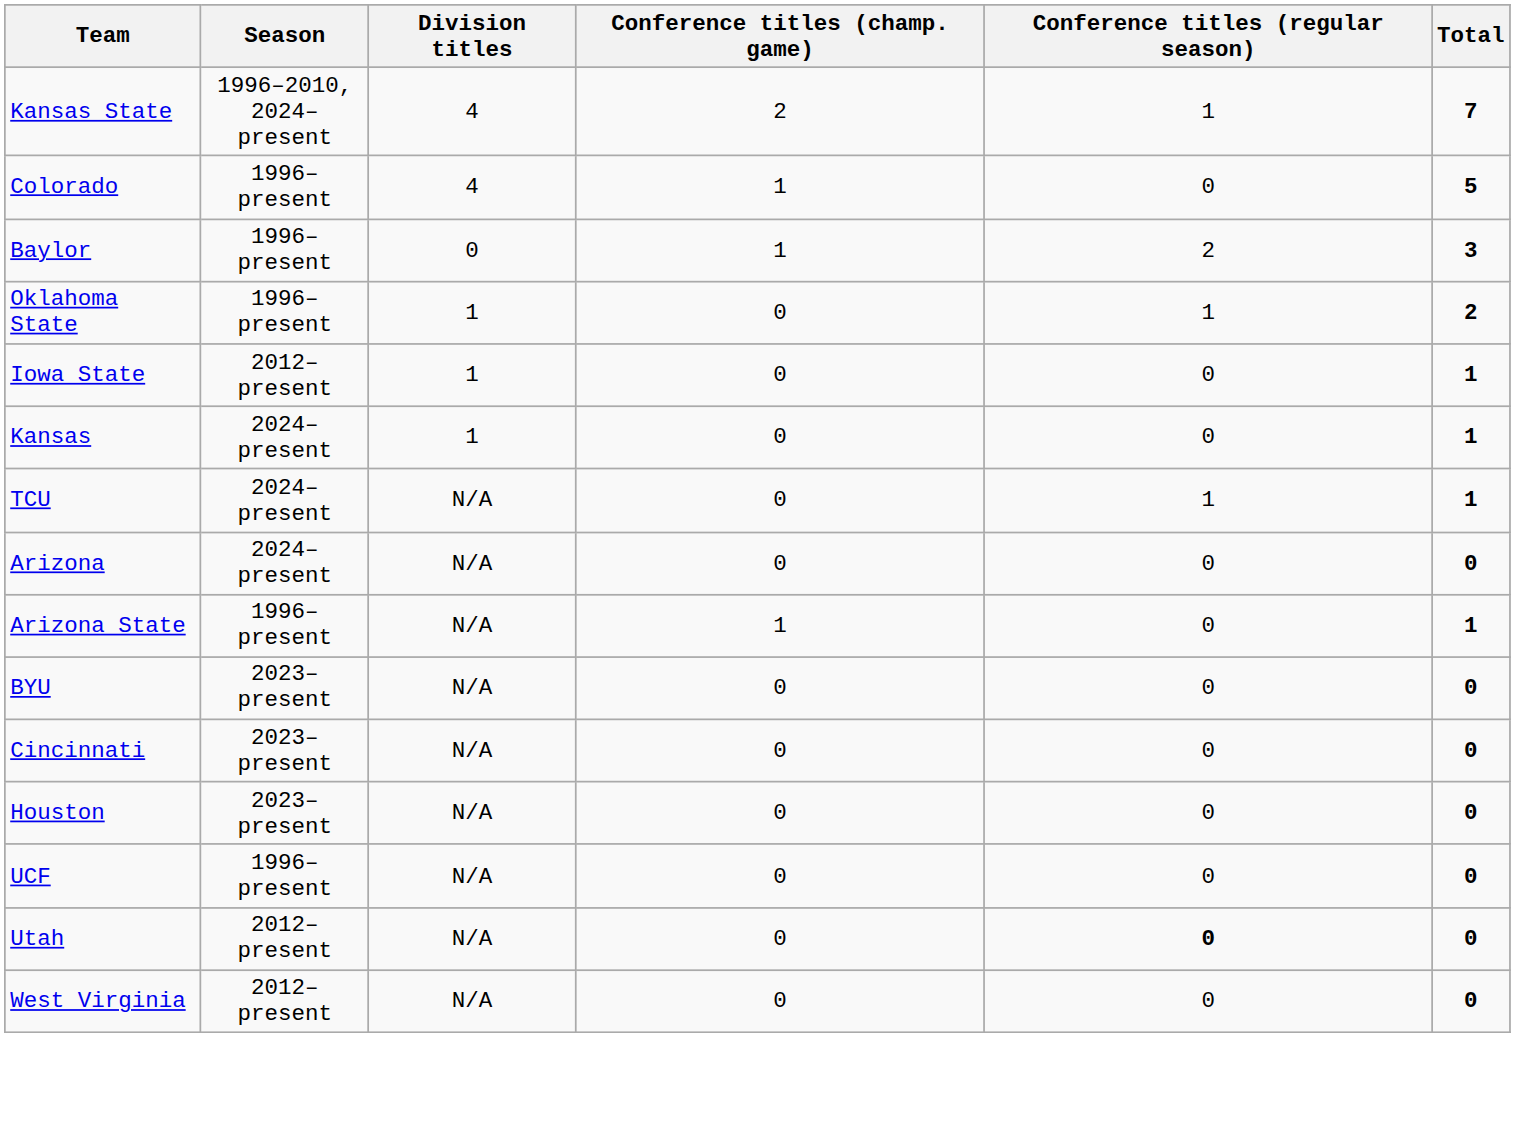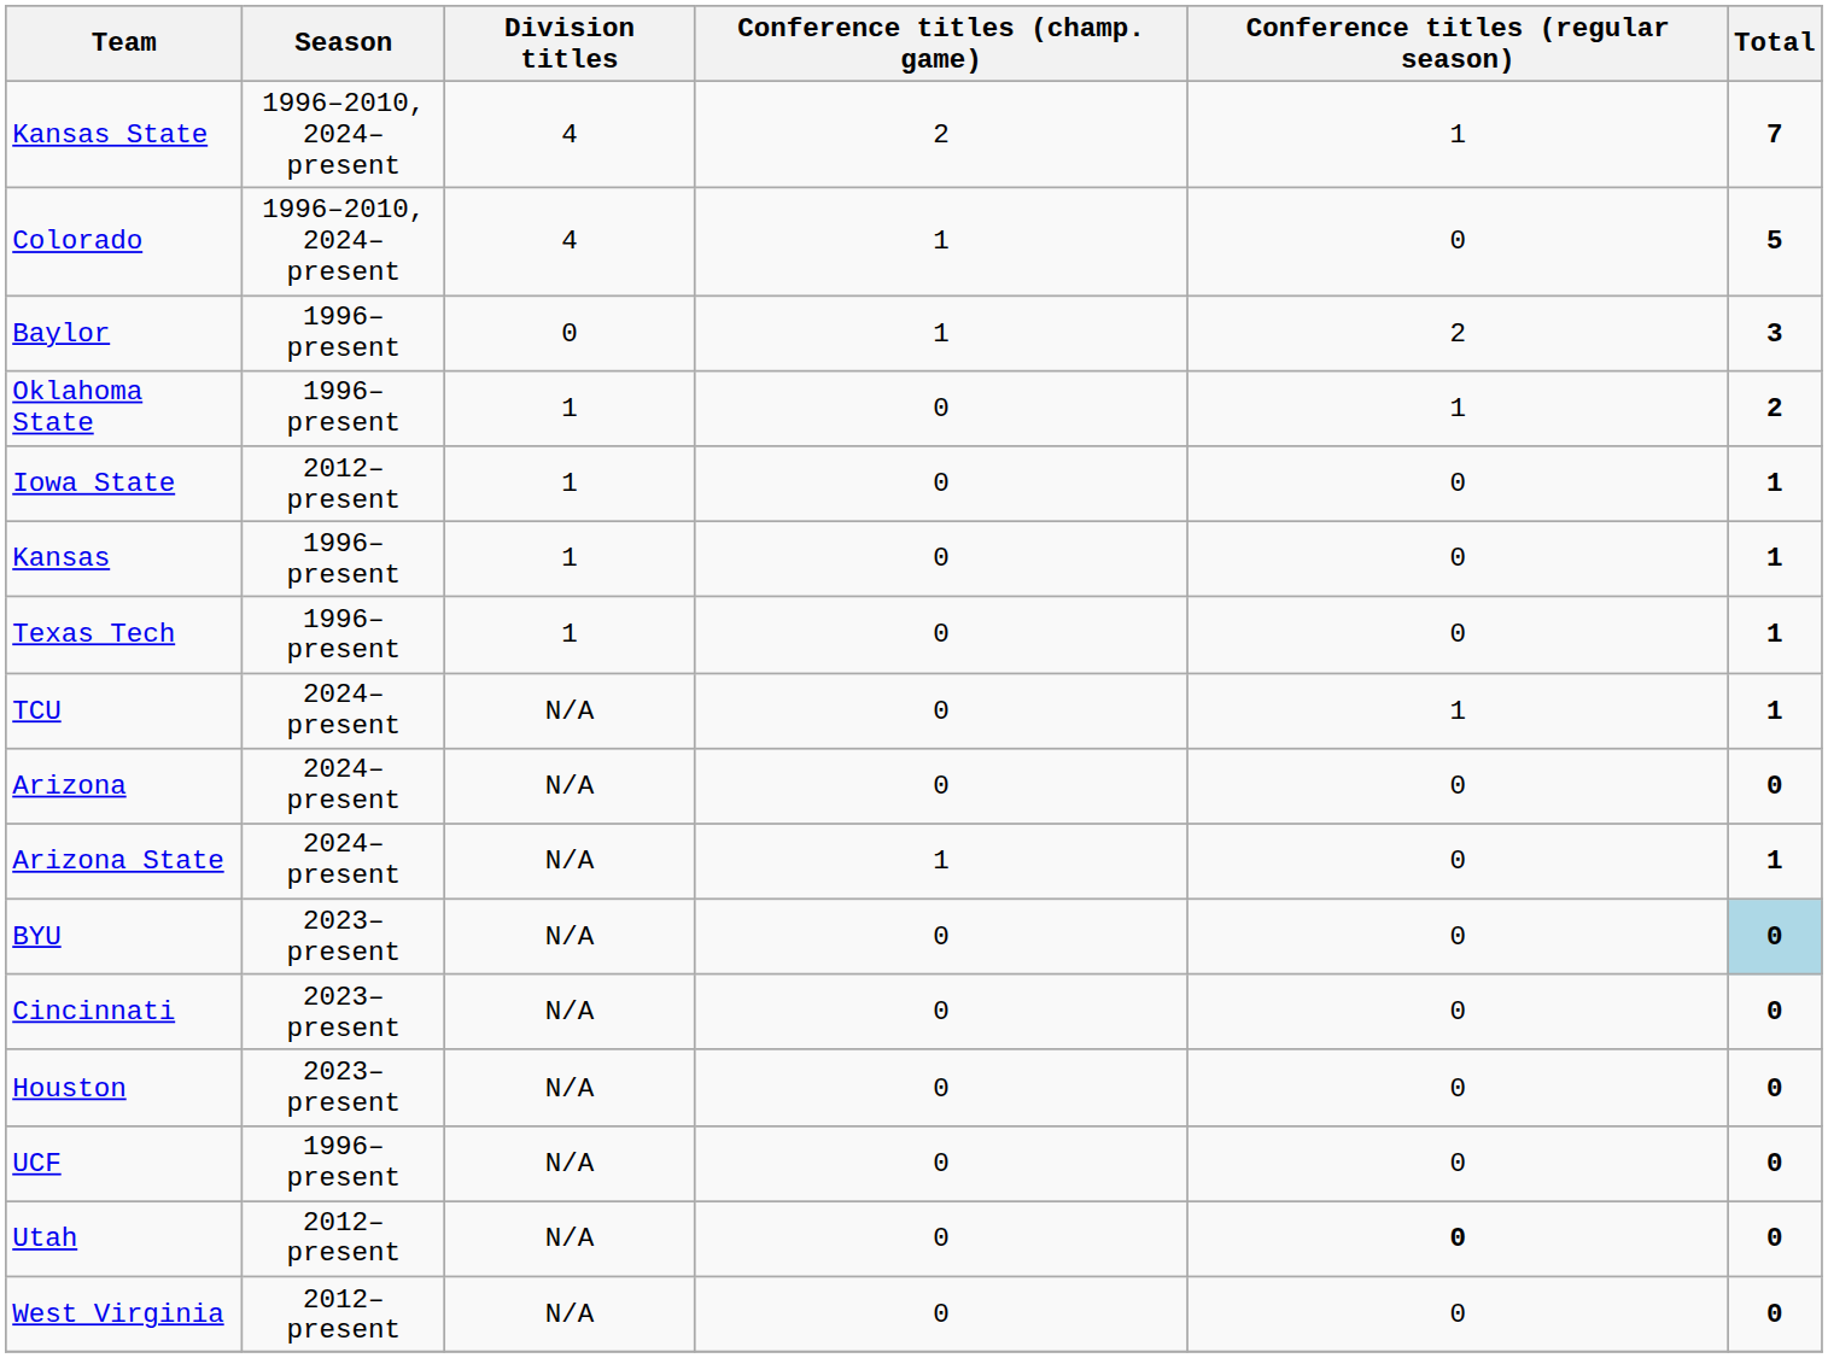Colorado | Season: 1996–present -> 1996–2010, 2024–present
Kansas | Season: 2024–present -> 1996–present
+ row: Texas Tech | 1996–present | 1 | 0 | 0 | 1
Arizona State | Season: 1996–present -> 2024–present
BYU | Total: no background -> lightblue background
